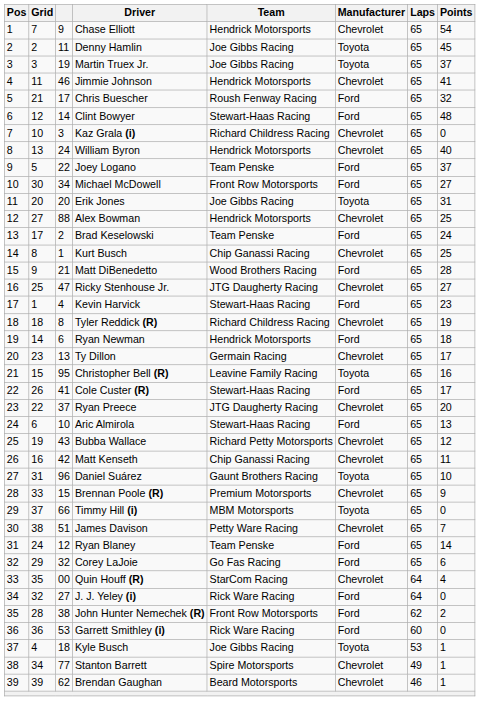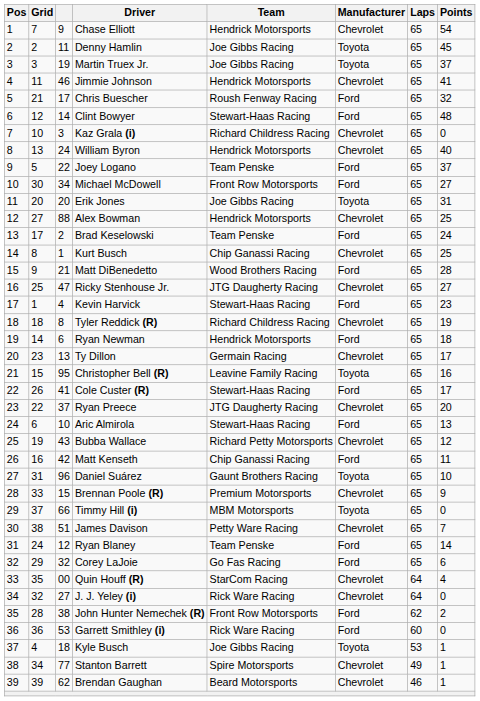Matt Kenseth | Manufacturer: Chevrolet -> Ford
J. J. Yeley (i) | Manufacturer: Ford -> Chevrolet
